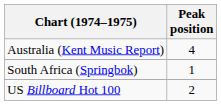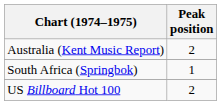Australia (Kent Music Report) | Peak position: 4 -> 2
